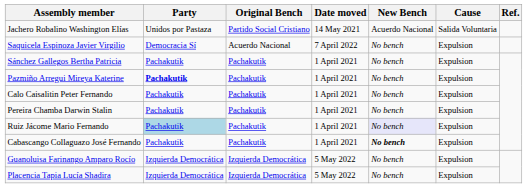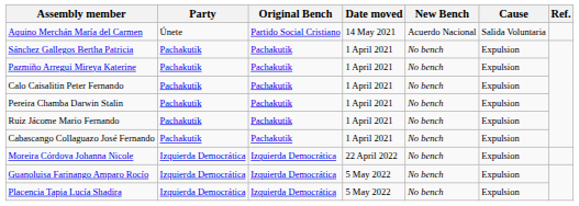- row: Jachero Robalino Washington Elías | Unidos por Pastaza | Partido Social Cristiano | 14 May 2021 | Acuerdo Nacional | Salida Voluntaria
+ row: Aquino Merchán María del Carmen | Únete | Partido Social Cristiano | 14 May 2021 | Acuerdo Nacional | Salida Voluntaria
- row: Saquicela Espinoza Javier Virgilio | Democracia Sí | Acuerdo Nacional | 7 April 2022 | No bench | Expulsion
Pazmiño Arregui Mireya Katerine | Party: bold -> normal
Ruiz Jácome Mario Fernando | Party: lightblue background -> no background
Ruiz Jácome Mario Fernando | New Bench: lavender background -> no background
Cabascango Collaguazo José Fernando | New Bench: bold -> normal
+ row: Moreira Córdova Johanna Nicole | Izquierda Democrática | Izquierda Democrática | 22 April 2022 | No bench | Expulsion
